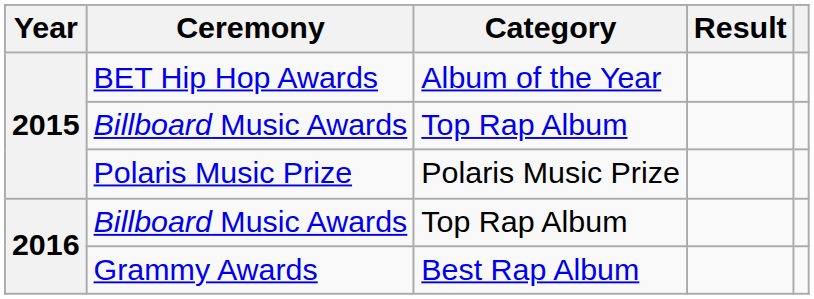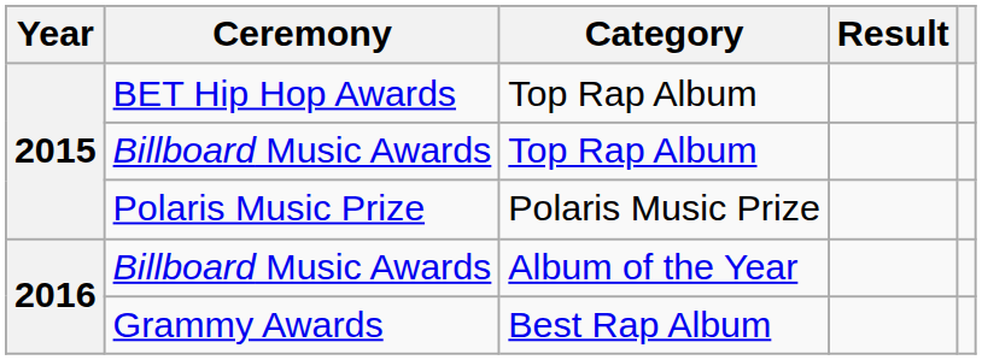BET Hip Hop Awards | Category: Album of the Year -> Top Rap Album
2016 / Billboard Music Awards | Category: Top Rap Album -> Album of the Year
